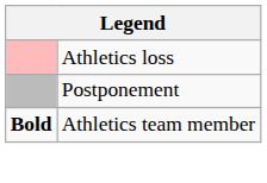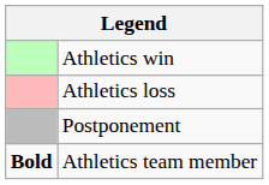+ row: Athletics win
